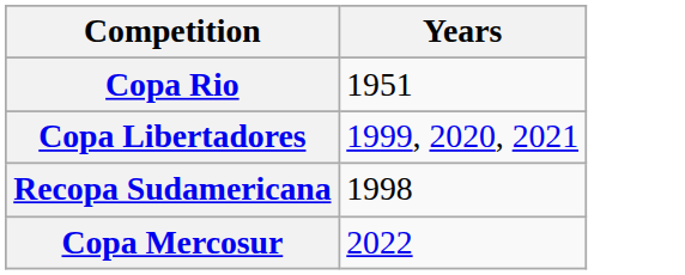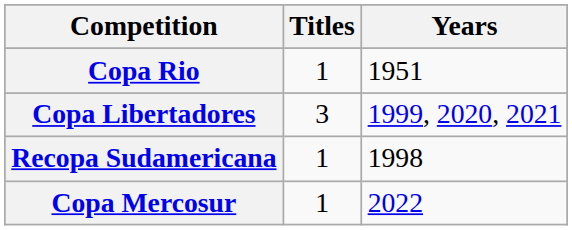+ column: Titles | 1 | 3 | 1 | 1
